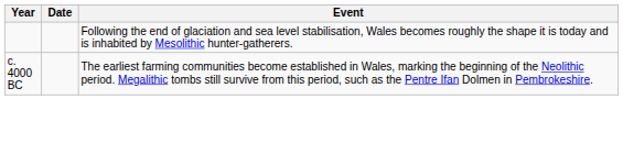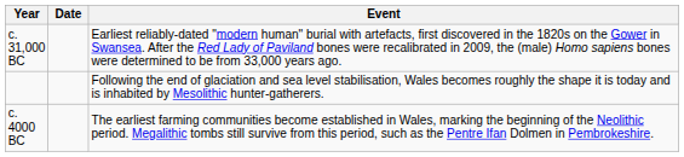+ row: c. 31,000 BC | Earliest reliably-dated "modern human" burial with artefacts, first discovered in the 1820s on the Gower in Swansea. After the Red Lady of Paviland bones were recalibrated in 2009, the (male) Homo sapiens bones were determined to be from 33,000 years ago.
